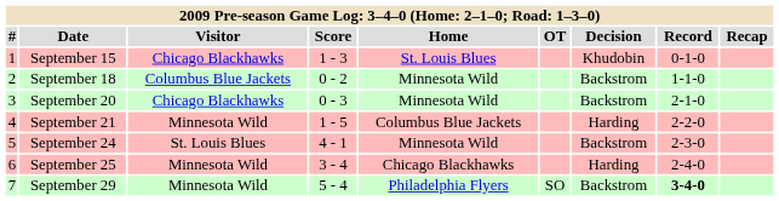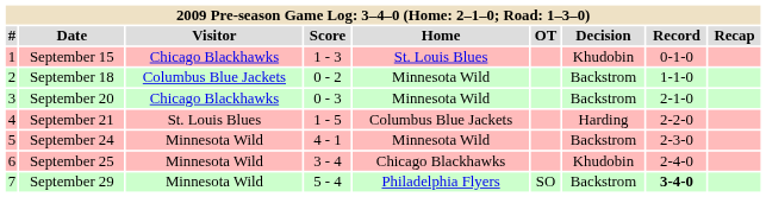September 21 | Visitor: Minnesota Wild -> St. Louis Blues
September 24 | Visitor: St. Louis Blues -> Minnesota Wild
September 25 | Decision: Harding -> Khudobin
